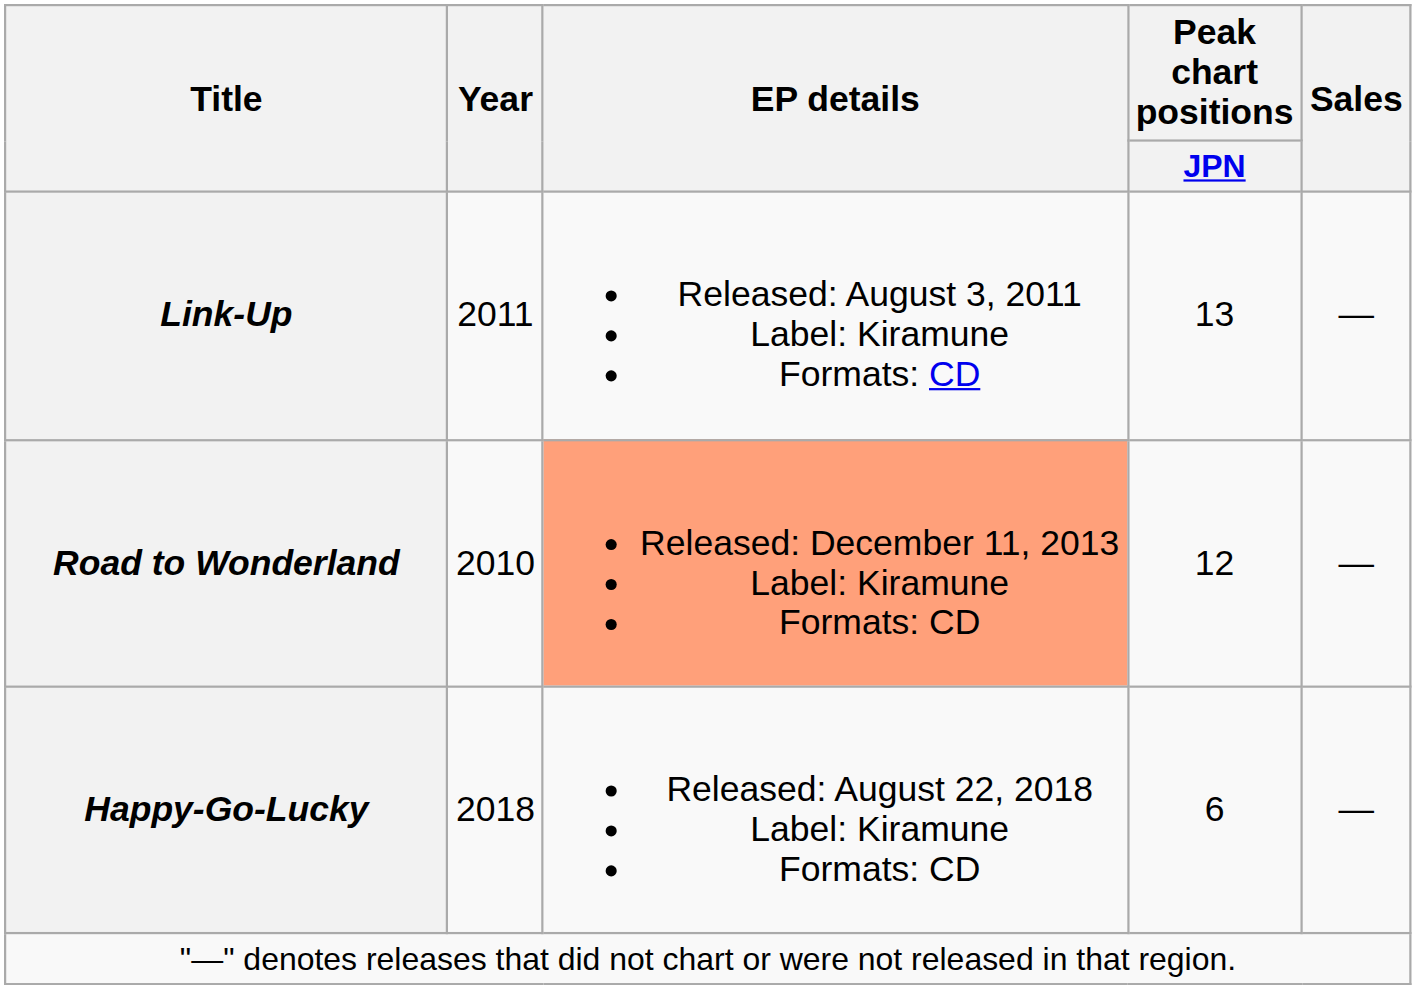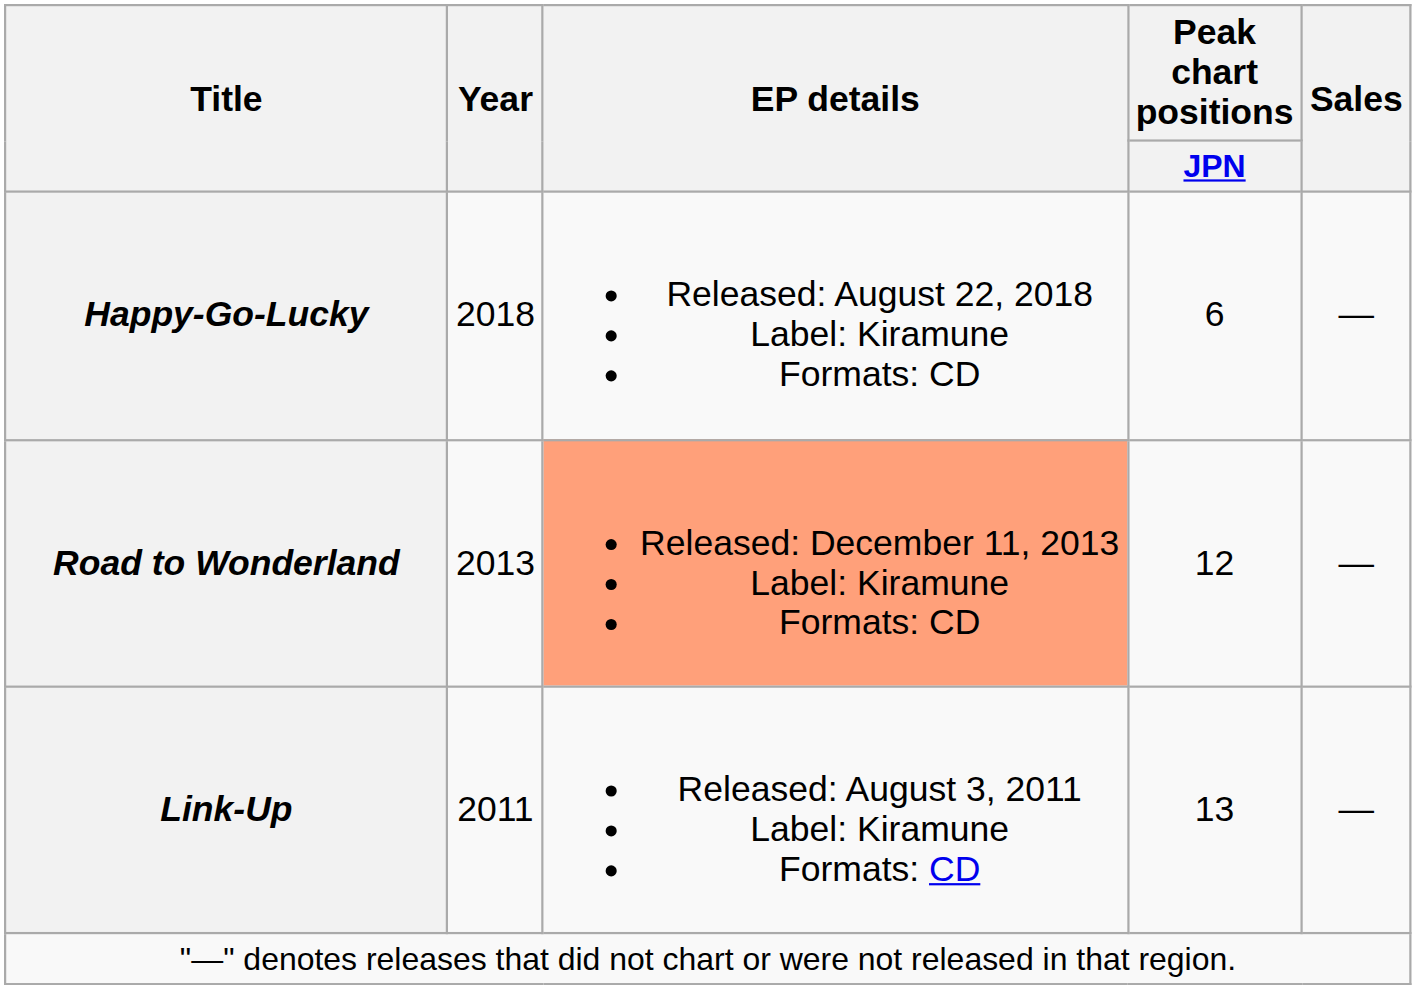rows swapped: Link-Up <-> Happy-Go-Lucky
Road to Wonderland | Year: 2010 -> 2013
